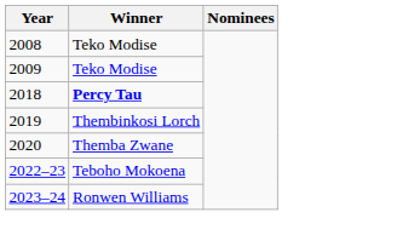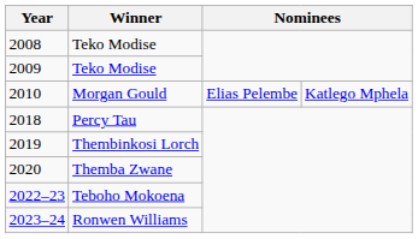+ row: 2010 | Morgan Gould | Elias Pelembe | Katlego Mphela
2018 | Winner: bold -> normal
